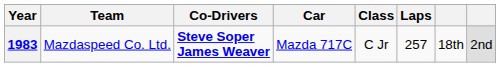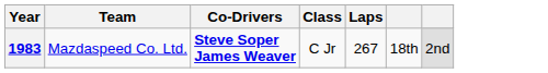- column: Car | Mazda 717C
1983 | Laps: 257 -> 267
